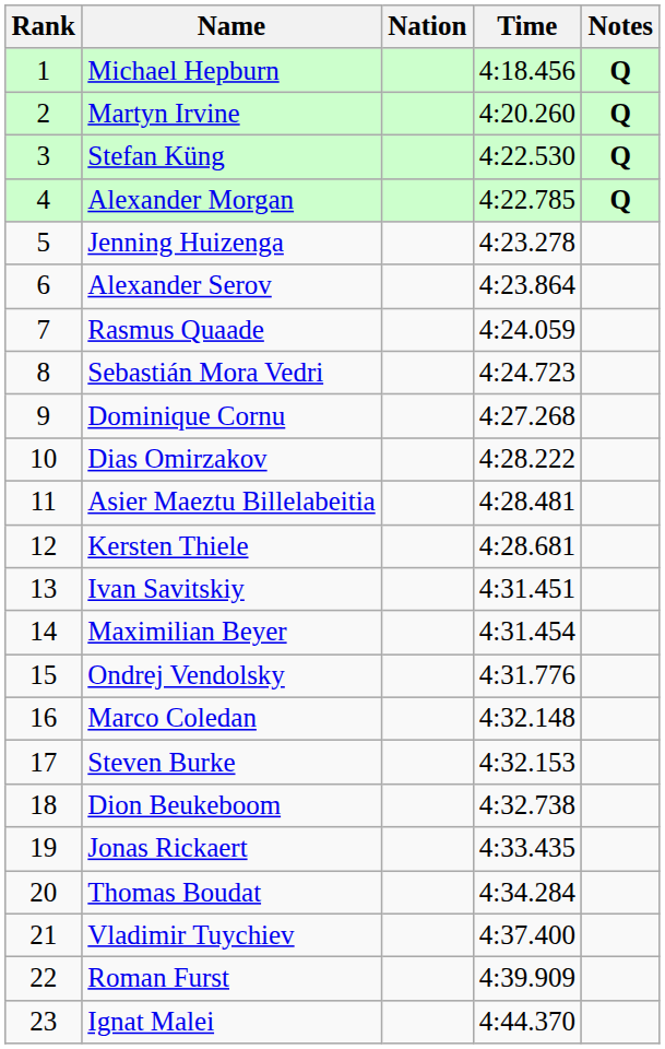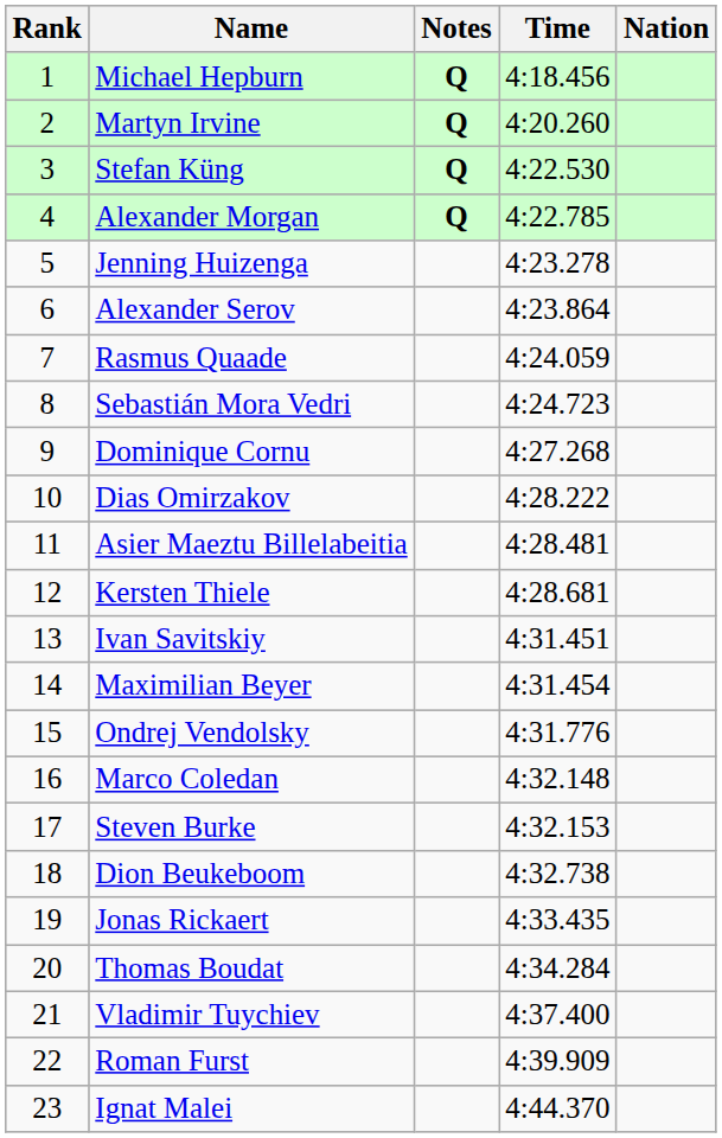columns swapped: Nation <-> Notes
